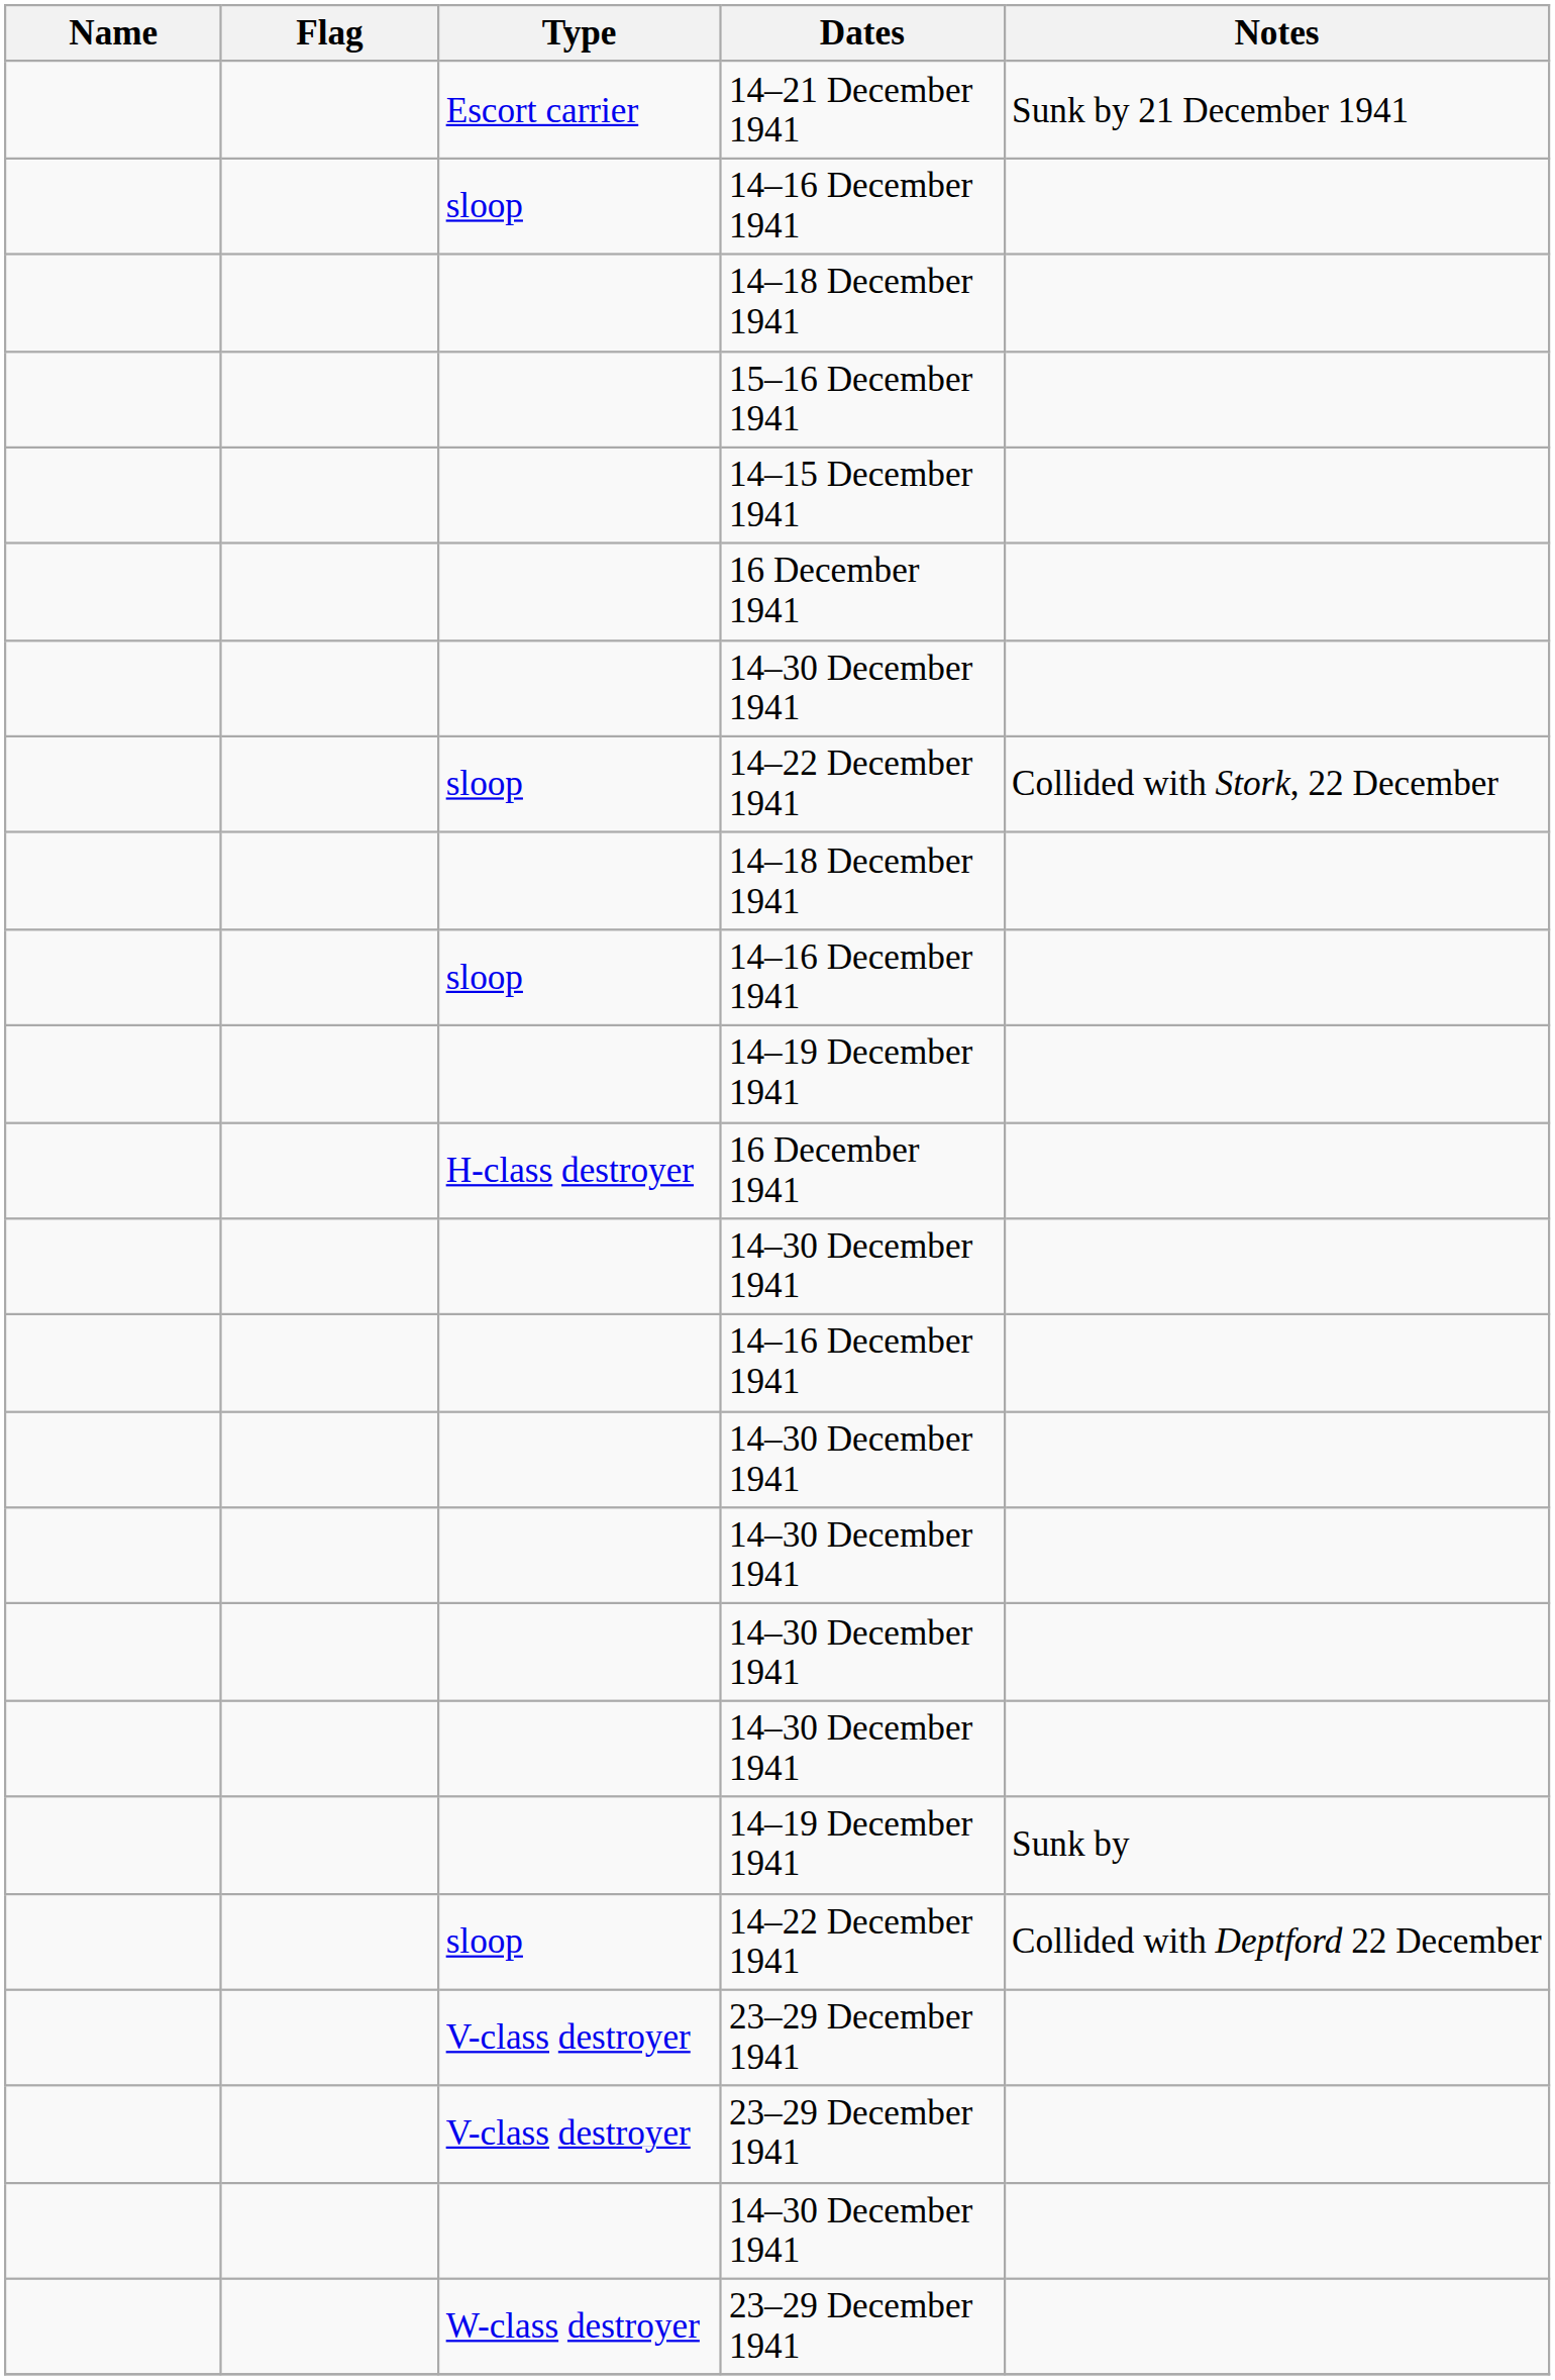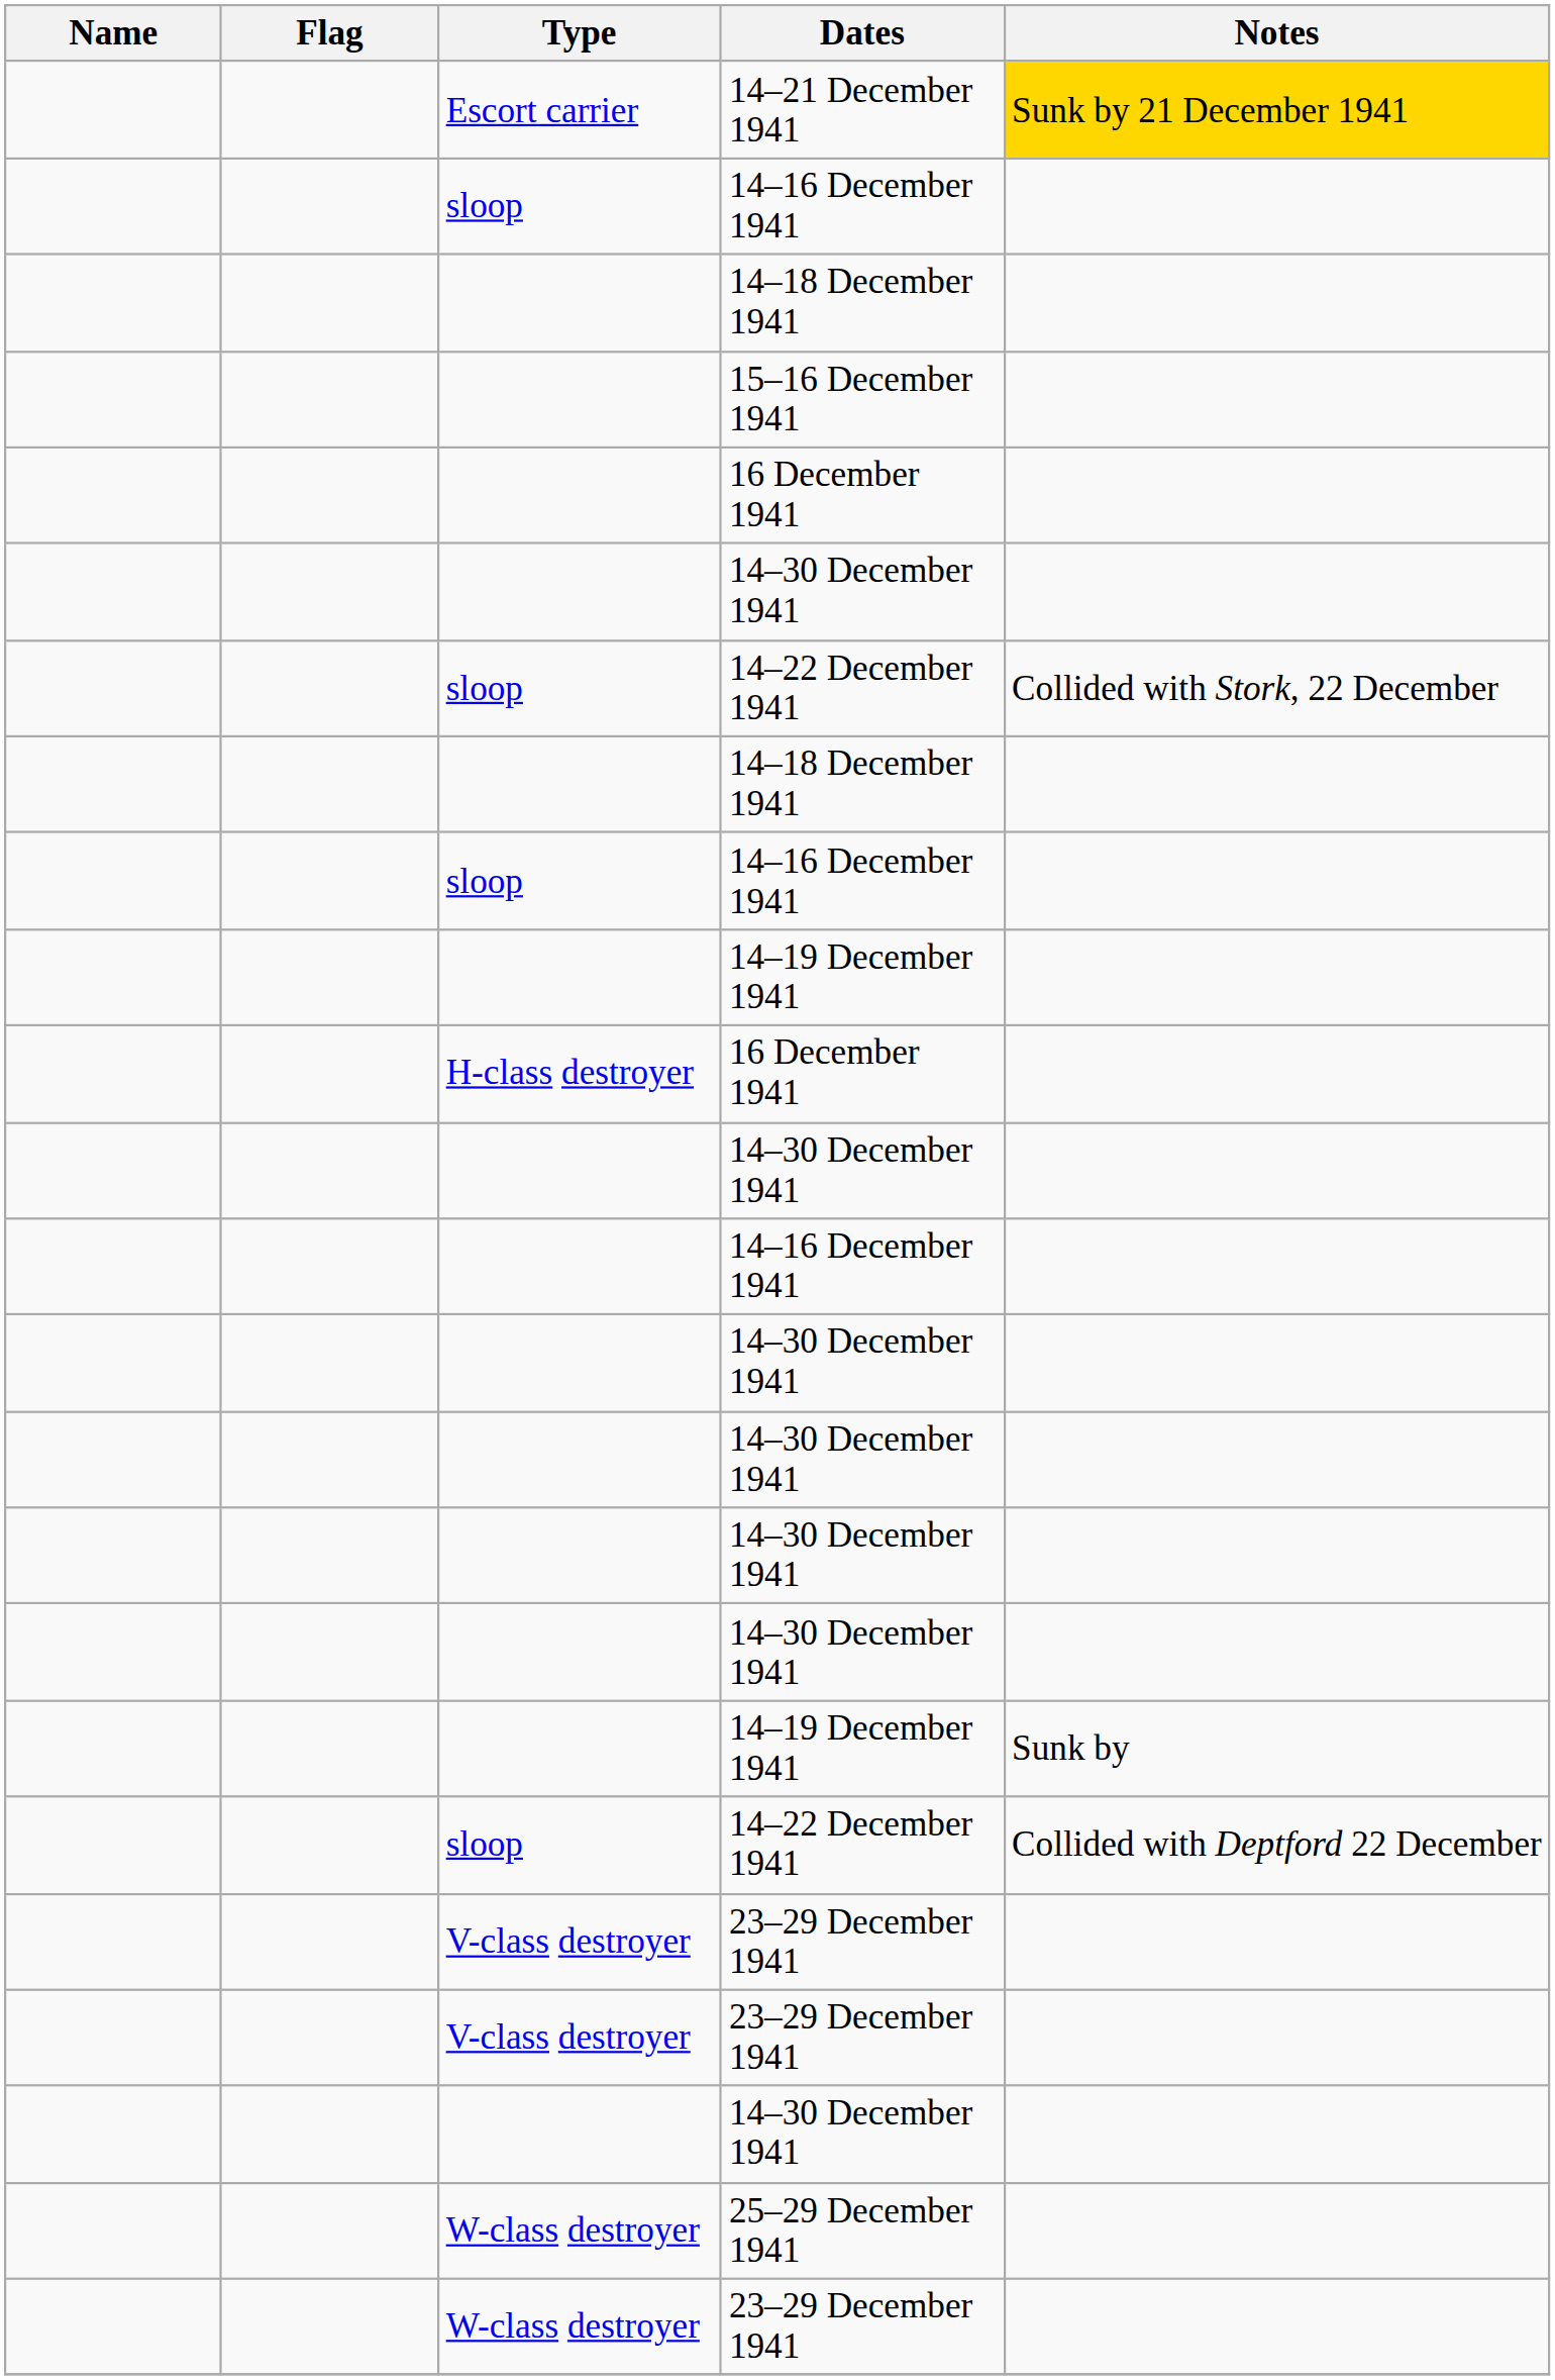14–21 December 1941 | Notes: no background -> gold background
- row: 14–15 December 1941
+ row: W-class destroyer | 25–29 December 1941
